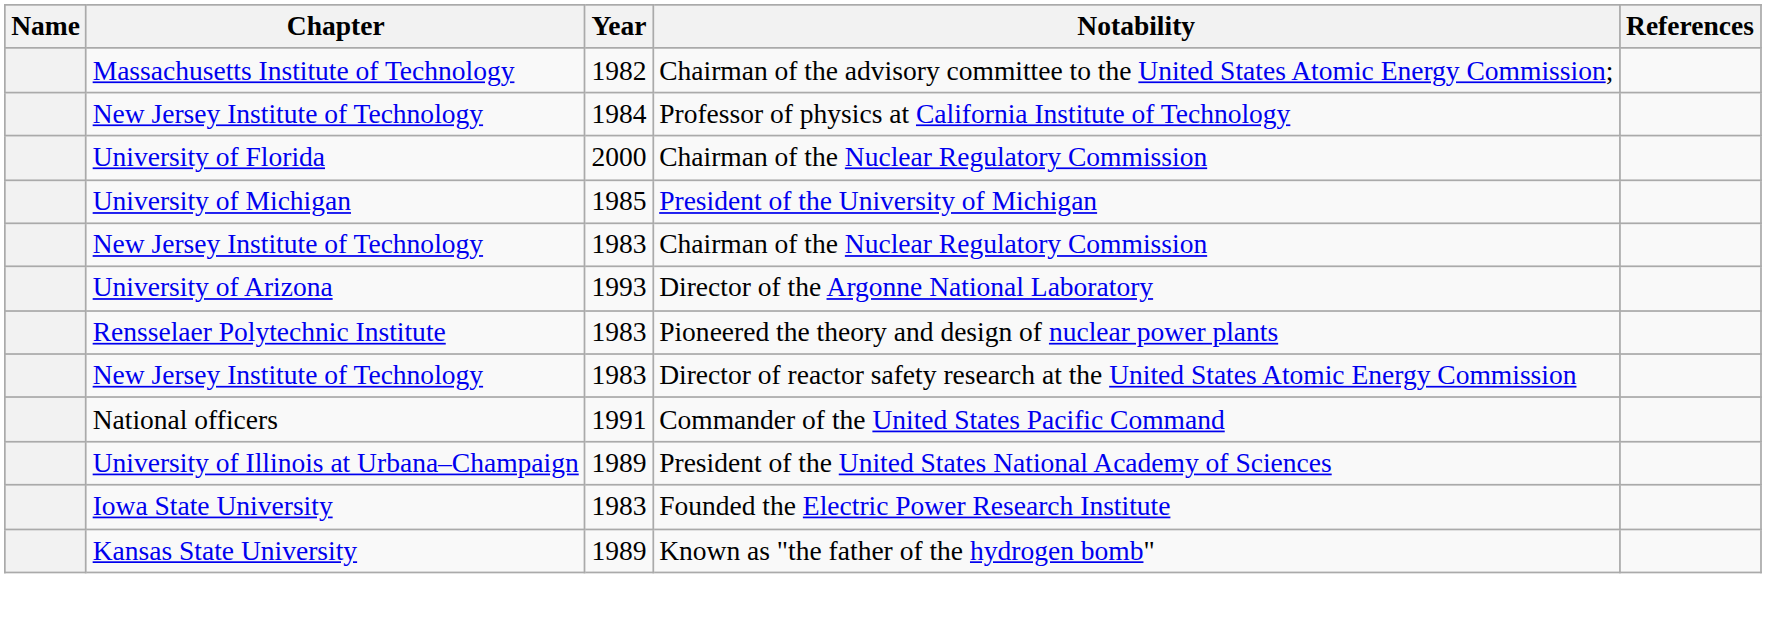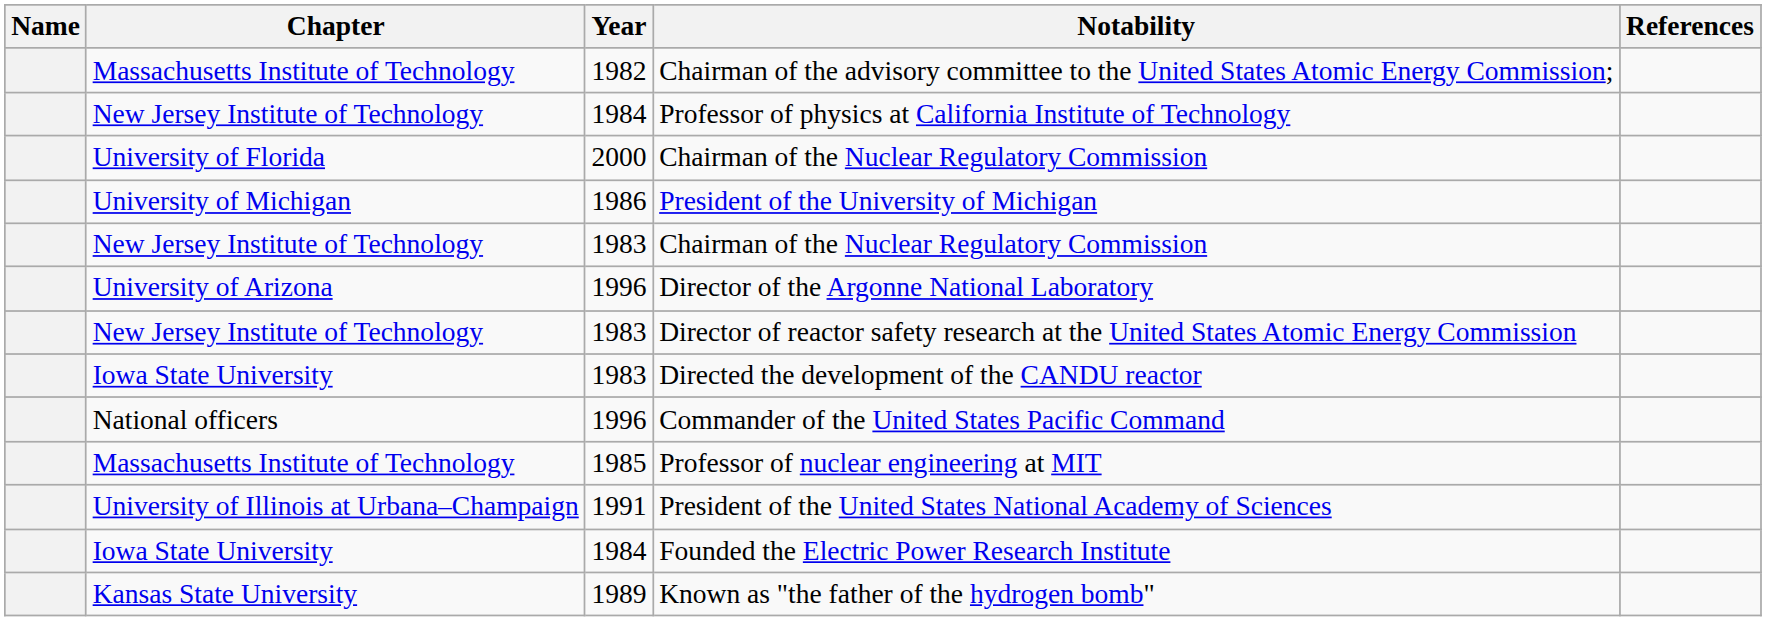President of the University of Michigan | Year: 1985 -> 1986
Director of the Argonne National Laboratory | Year: 1993 -> 1996
- row: Rensselaer Polytechnic Institute | 1983 | Pioneered the theory and design of nuclear power plants
+ row: Iowa State University | 1983 | Directed the development of the CANDU reactor
Commander of the United States Pacific Command | Year: 1991 -> 1996
+ row: Massachusetts Institute of Technology | 1985 | Professor of nuclear engineering at MIT
President of the United States National Academy of Sciences | Year: 1989 -> 1991
Founded the Electric Power Research Institute | Year: 1983 -> 1984
